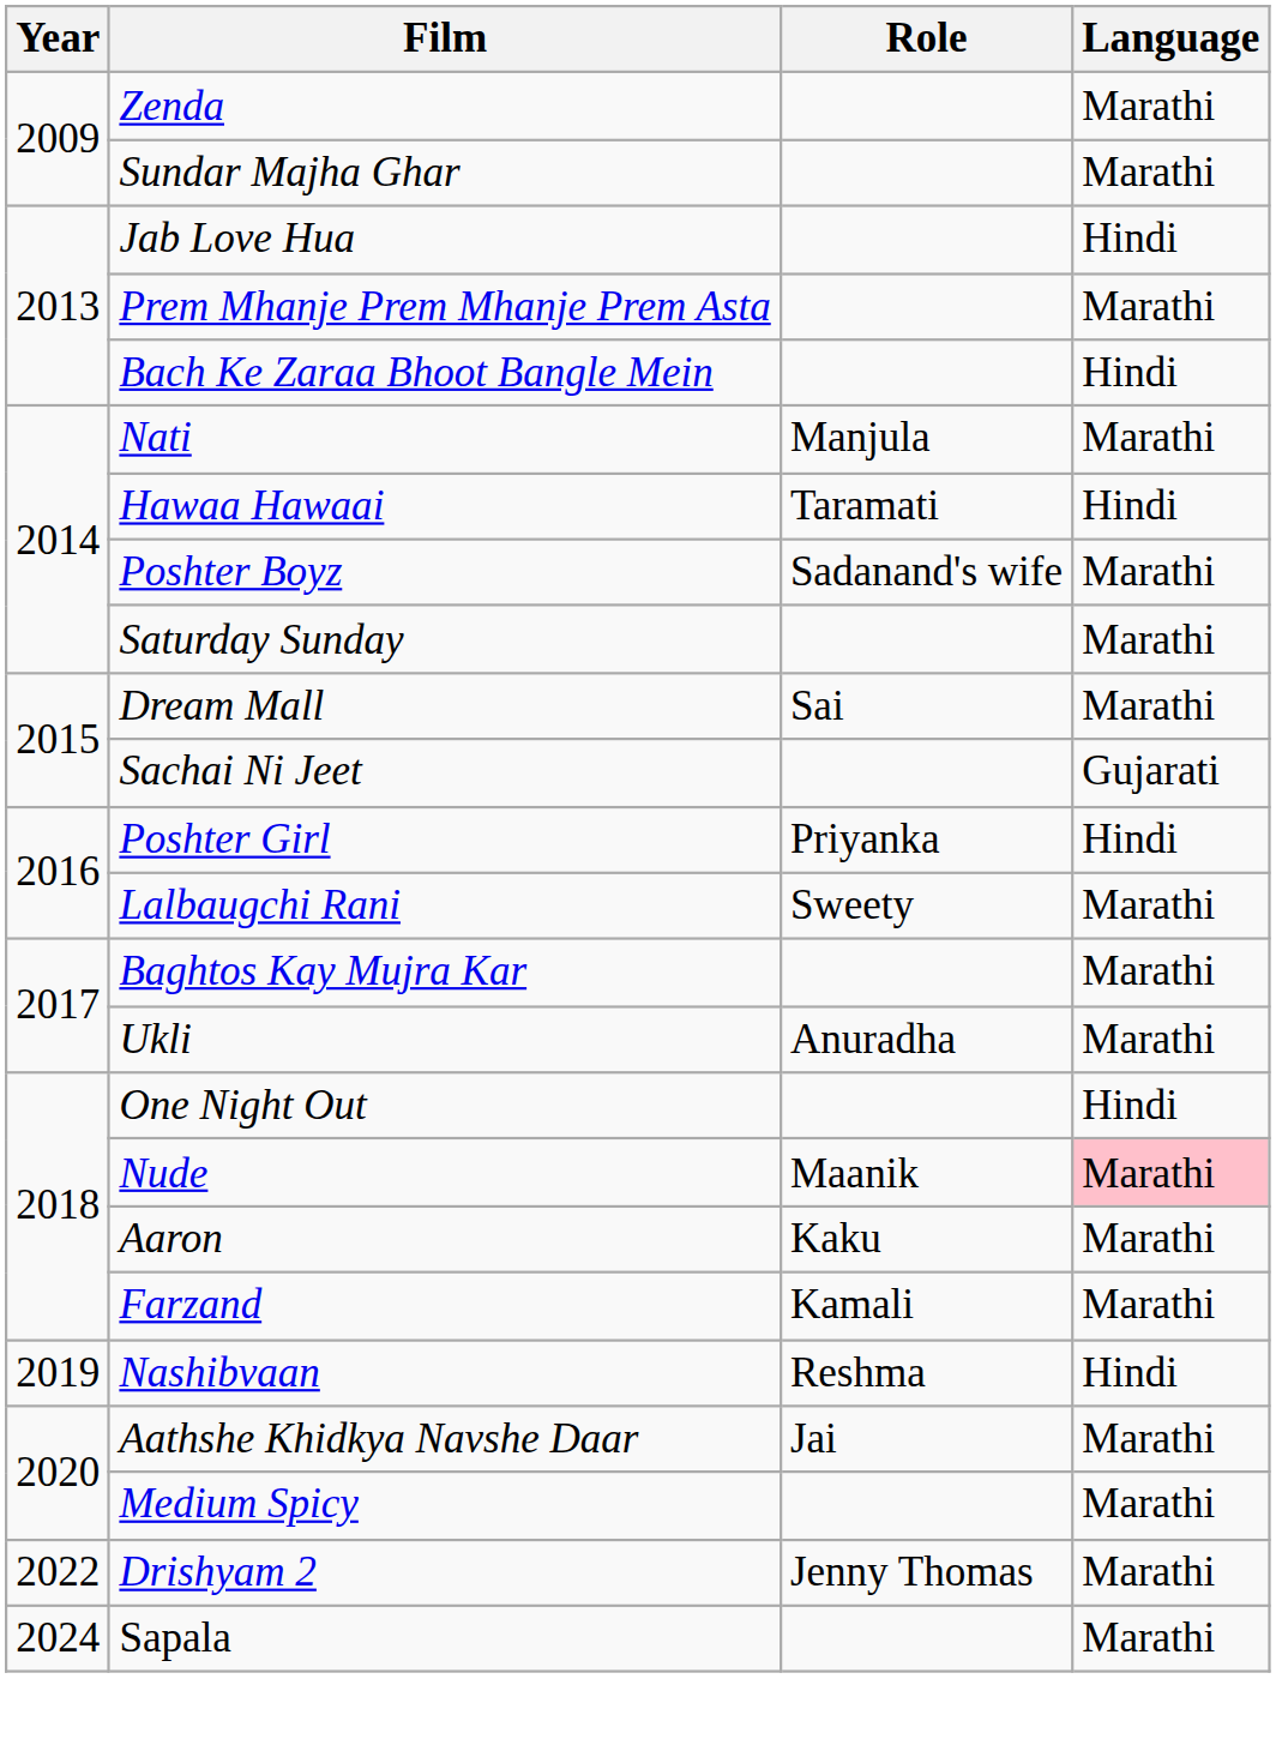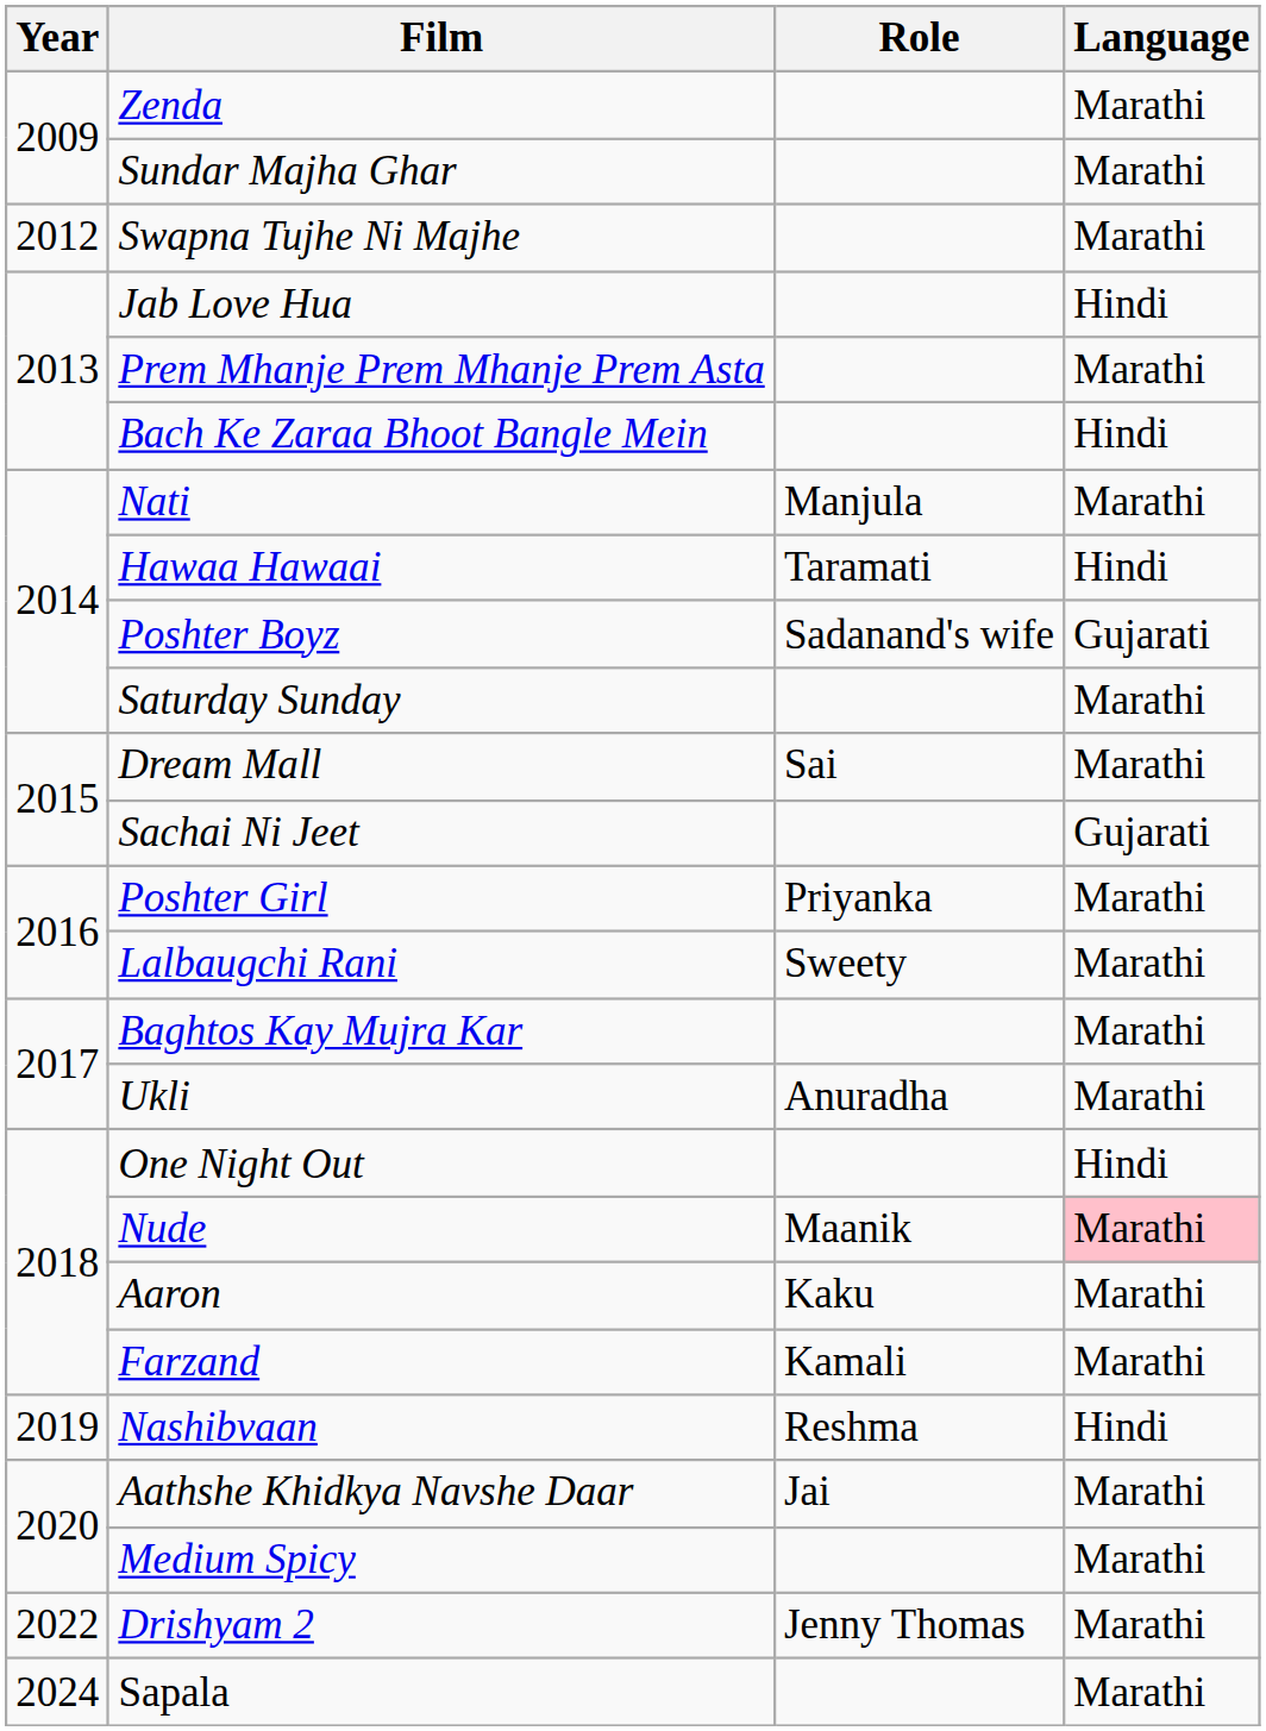+ row: 2012 | Swapna Tujhe Ni Majhe | Marathi
Poshter Boyz | Language: Marathi -> Gujarati
Poshter Girl | Language: Hindi -> Marathi
